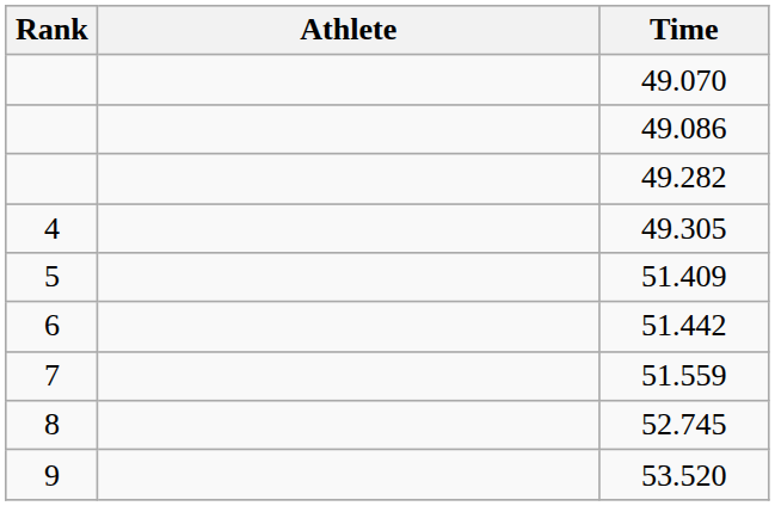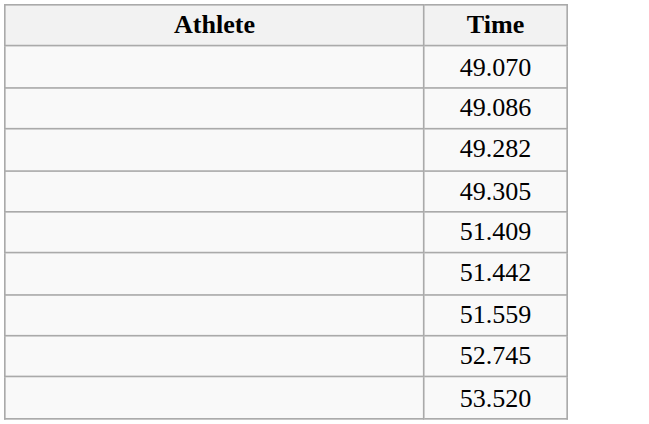- column: Rank | 4 | 5 | 6 | 7 | 8 | 9
